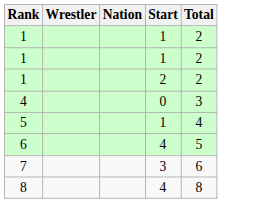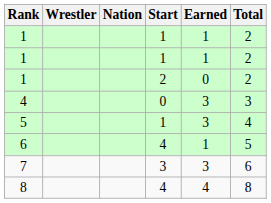+ column: Earned | 1 | 1 | 0 | 3 | 3 | 1 | 3 | 4
